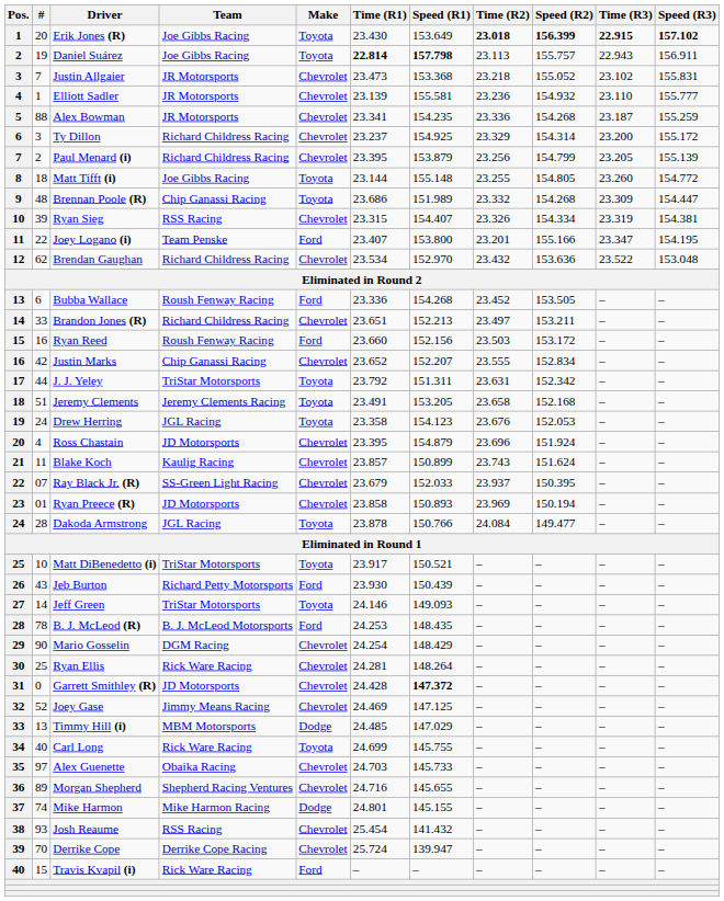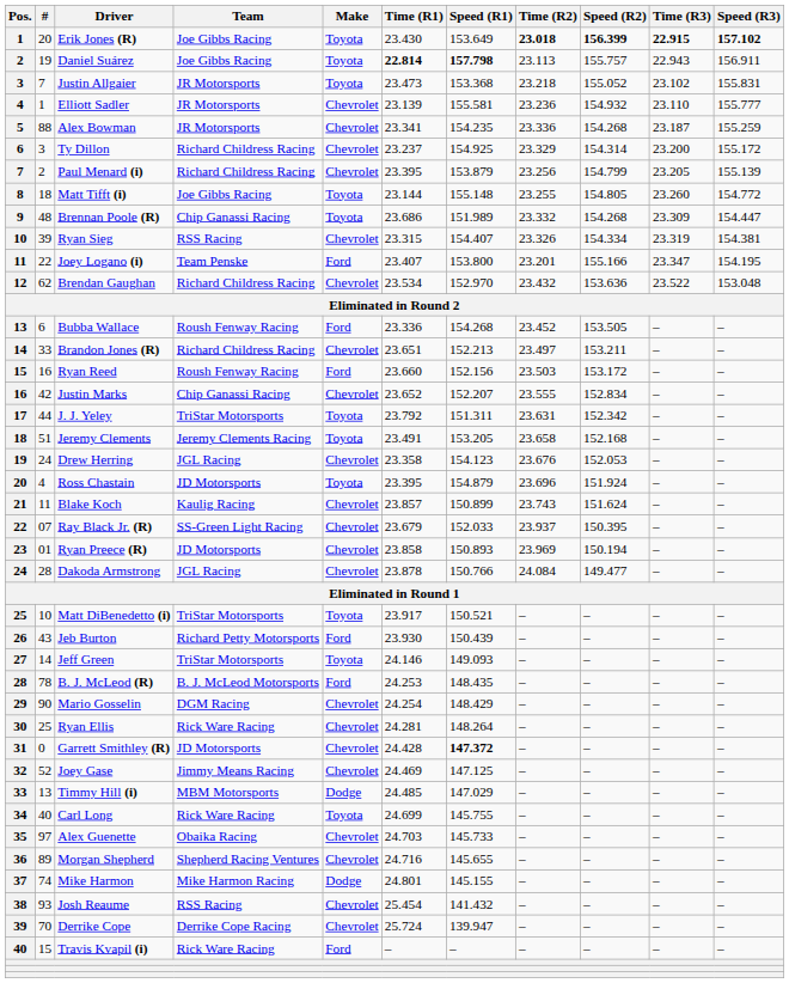Justin Allgaier | Make: Chevrolet -> Toyota
Drew Herring | Make: Toyota -> Chevrolet
Ross Chastain | Make: Chevrolet -> Toyota
Dakoda Armstrong | Make: Toyota -> Chevrolet
